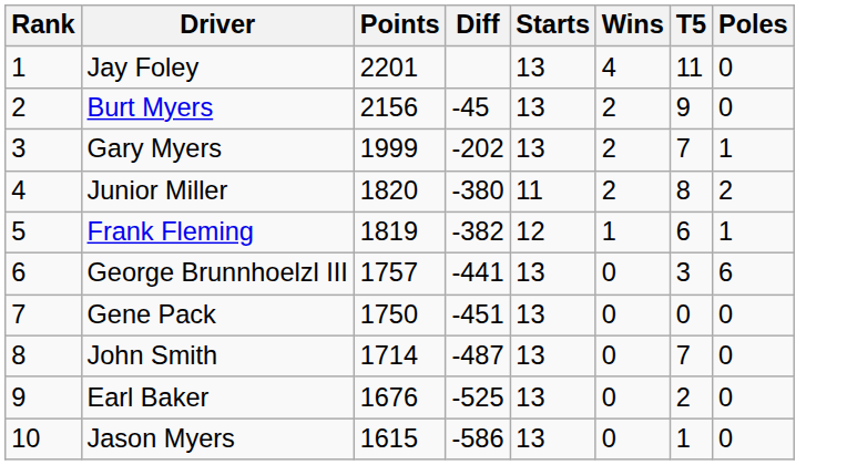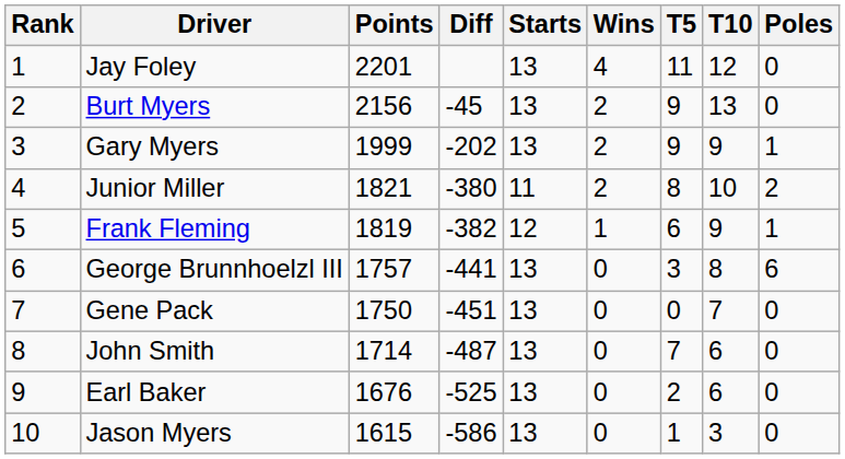+ column: T10 | 12 | 13 | 9 | 10 | 9 | 8 | 7 | 6 | 6 | 3
Gary Myers | T5: 7 -> 9
Junior Miller | Points: 1820 -> 1821
